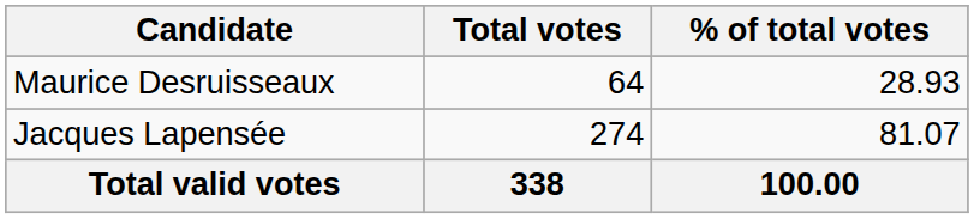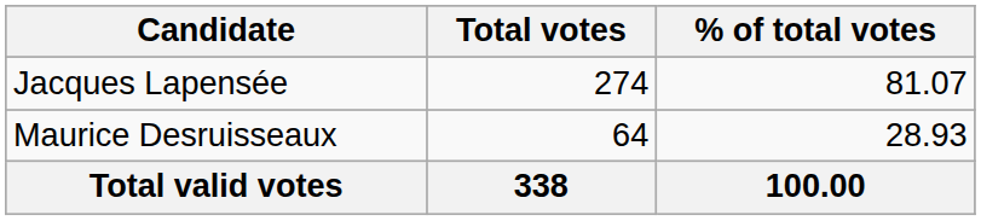rows swapped: Jacques Lapensée <-> Maurice Desruisseaux
